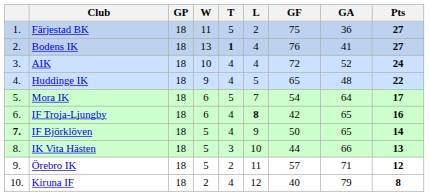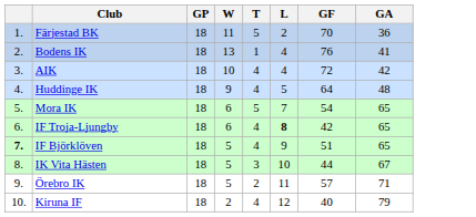- column: Pts | 27 | 27 | 24 | 22 | 17 | 16 | 14 | 13 | 12 | 8
Färjestad BK | GF: 75 -> 70
Bodens IK | T: bold -> normal
AIK | GA: 52 -> 42
Huddinge IK | GF: 65 -> 64
Mora IK | GA: 64 -> 65
IF Björklöven | GF: 50 -> 51
IK Vita Hästen | GA: 66 -> 67
